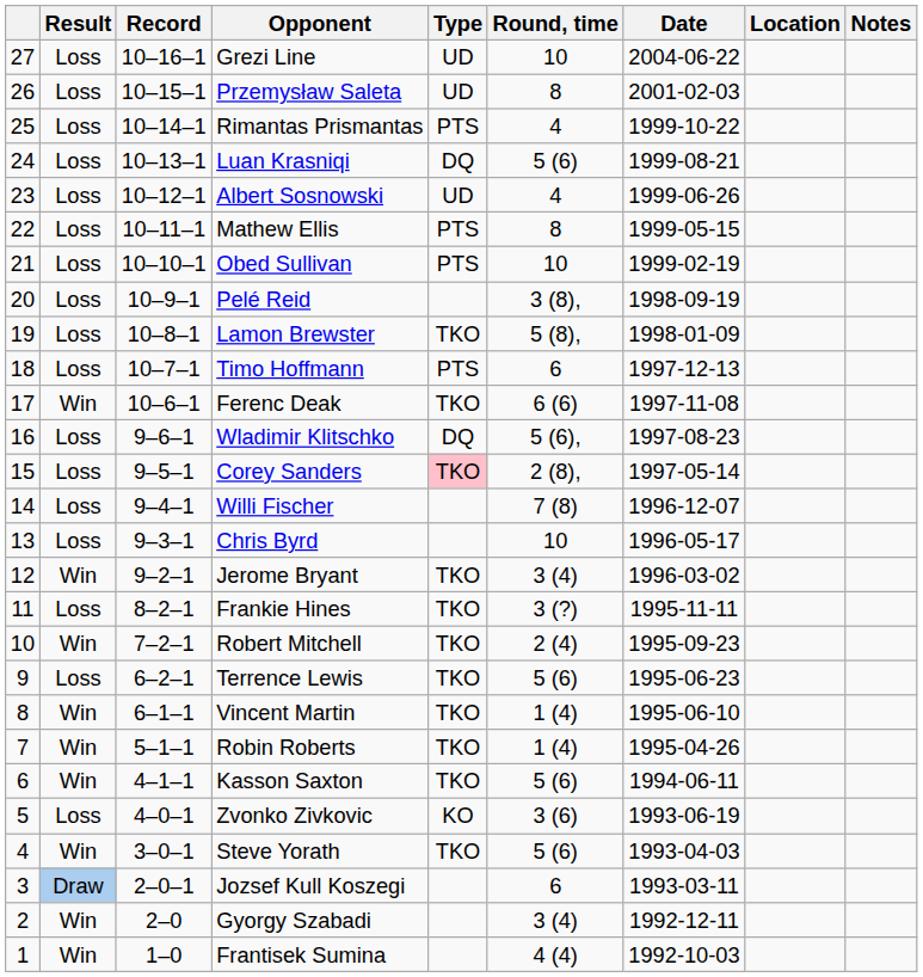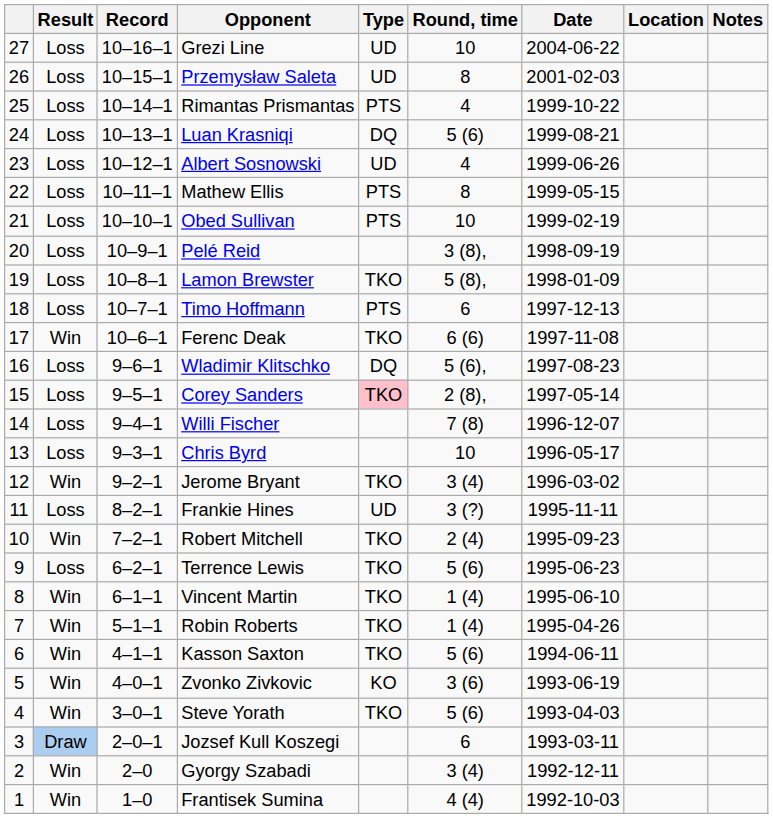Frankie Hines | Type: TKO -> UD
Zvonko Zivkovic | Result: Loss -> Win
